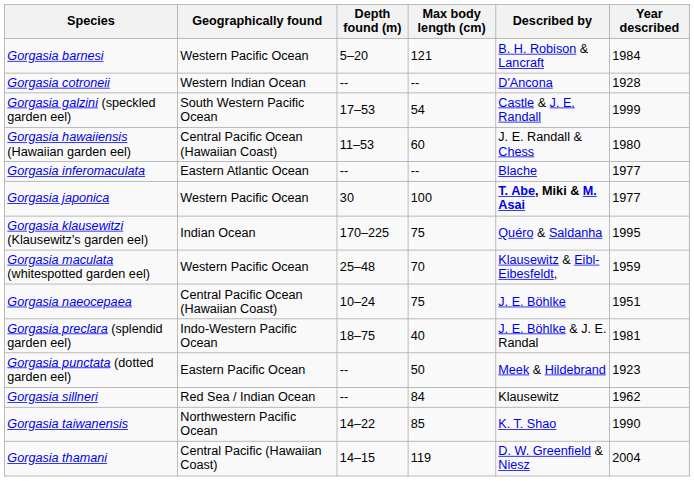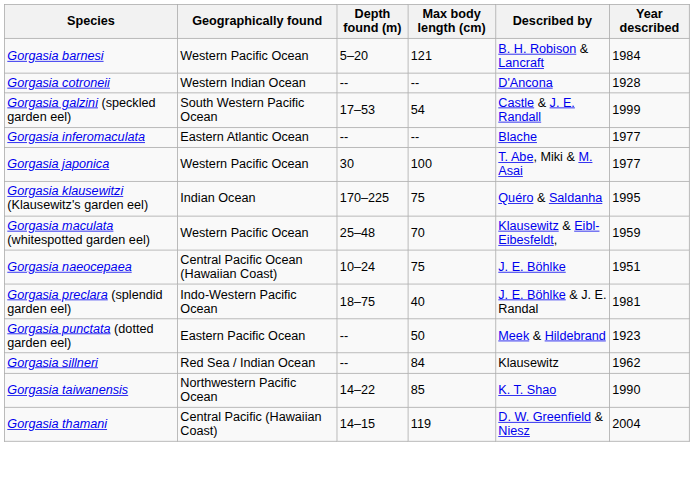- row: Gorgasia hawaiiensis (Hawaiian garden eel) | Central Pacific Ocean (Hawaiian Coast) | 11–53 | 60 | J. E. Randall & Chess | 1980
Gorgasia japonica | Described by: bold -> normal
